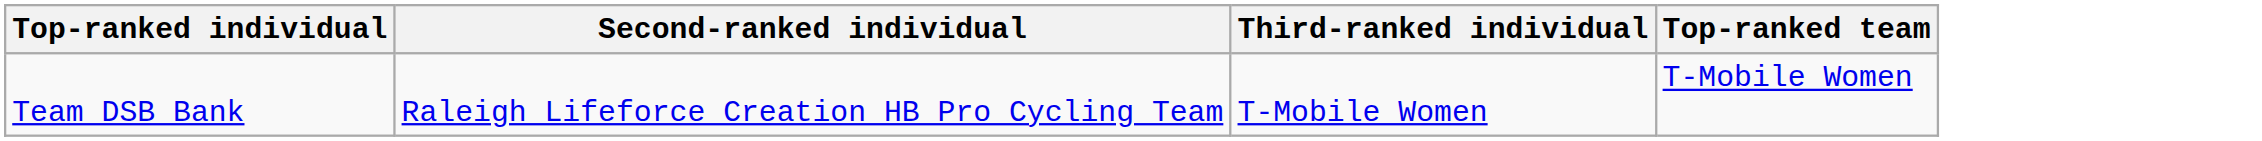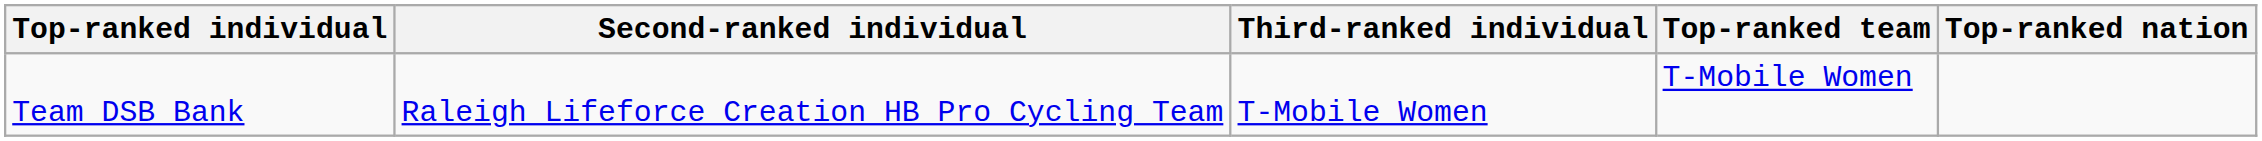+ column: Top-ranked nation
